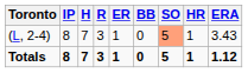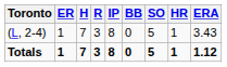columns swapped: IP <-> ER
(L, 2-4) | SO: lightsalmon background -> no background
